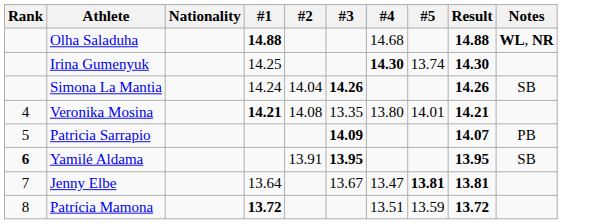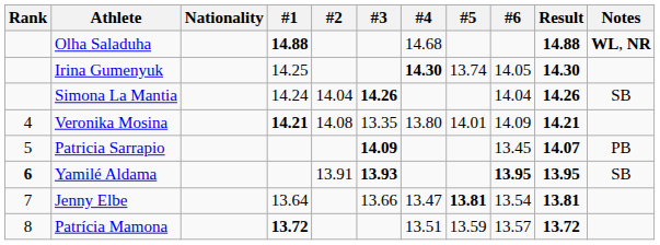+ column: #6 | 14.05 | 14.04 | 14.09 | 13.45 | 13.95 | 13.54 | 13.57
Yamilé Aldama | #3: 13.95 -> 13.93
Jenny Elbe | #3: 13.67 -> 13.66
